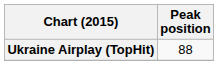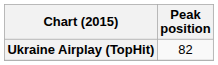Ukraine Airplay (TopHit) | Peak position: 88 -> 82
